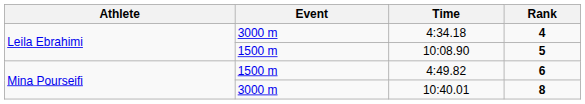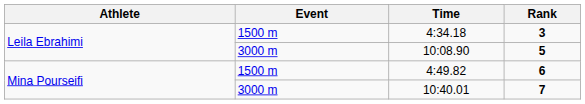4:34.18 | Event: 3000 m -> 1500 m
4:34.18 | Rank: 4 -> 3
10:08.90 | Event: 1500 m -> 3000 m
10:40.01 | Rank: 8 -> 7
